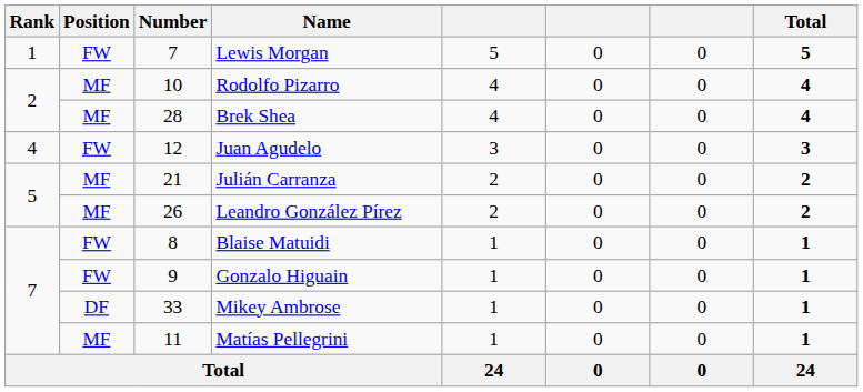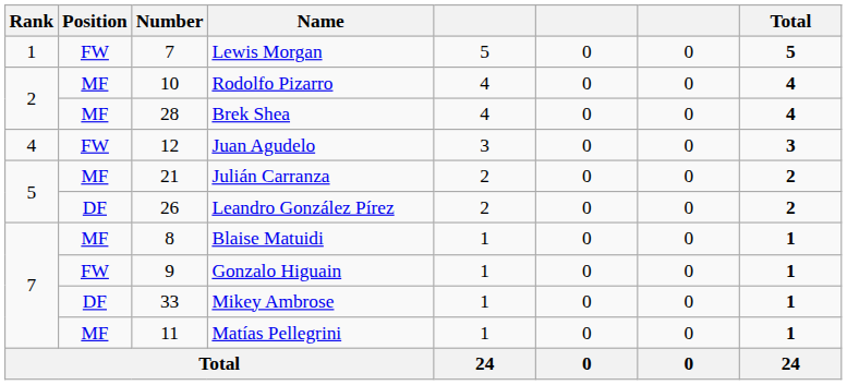Leandro González Pírez | Position: MF -> DF
Blaise Matuidi | Position: FW -> MF
